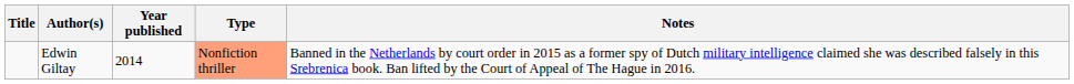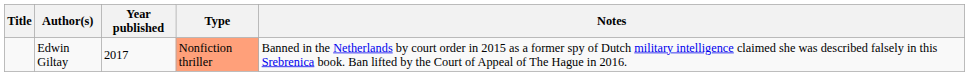Edwin Giltay | Year published: 2014 -> 2017
